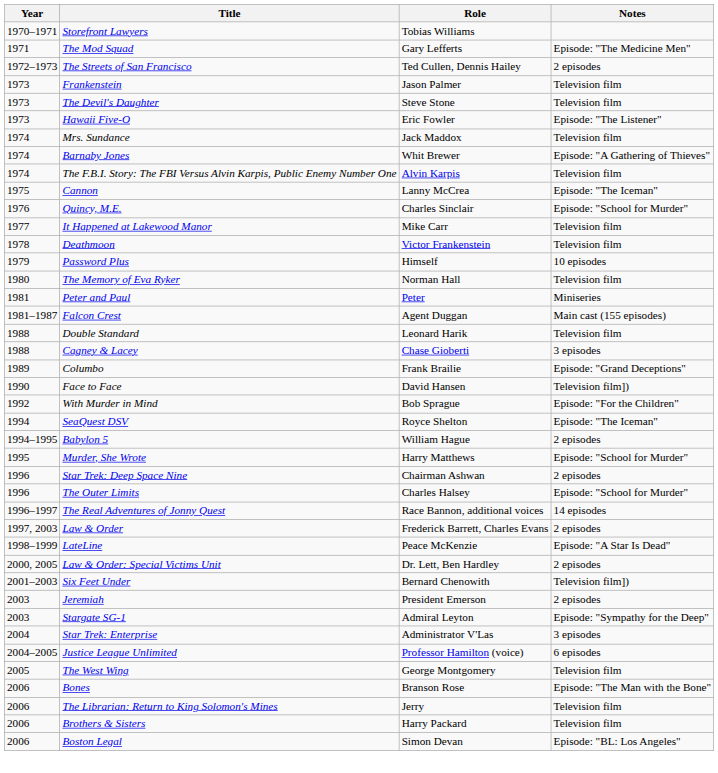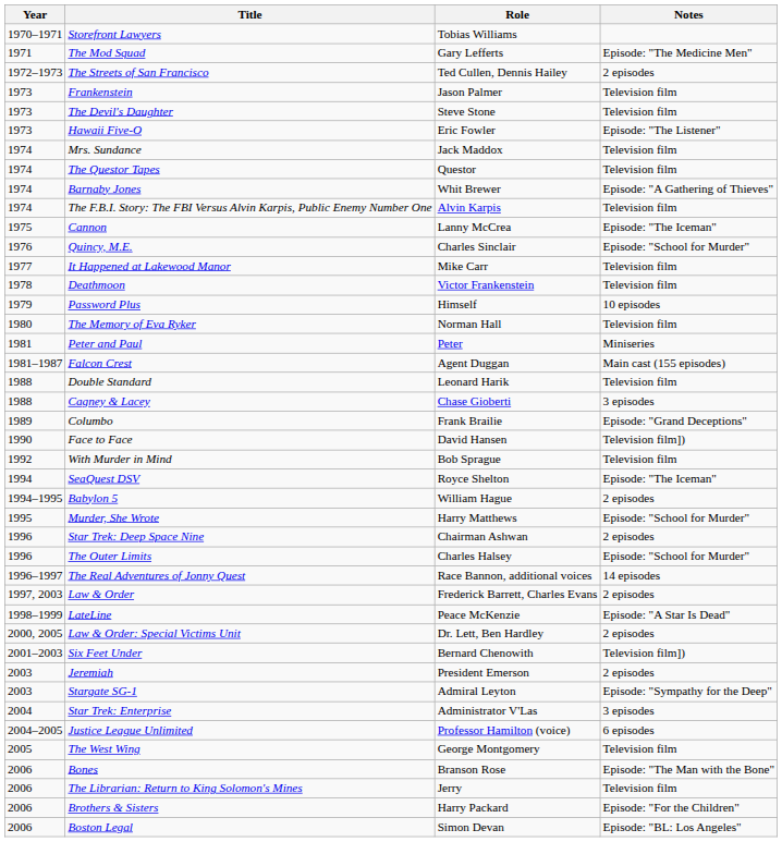+ row: 1974 | The Questor Tapes | Questor | Television film
With Murder in Mind | Notes: Episode: "For the Children" -> Television film
Brothers & Sisters | Notes: Television film -> Episode: "For the Children"
